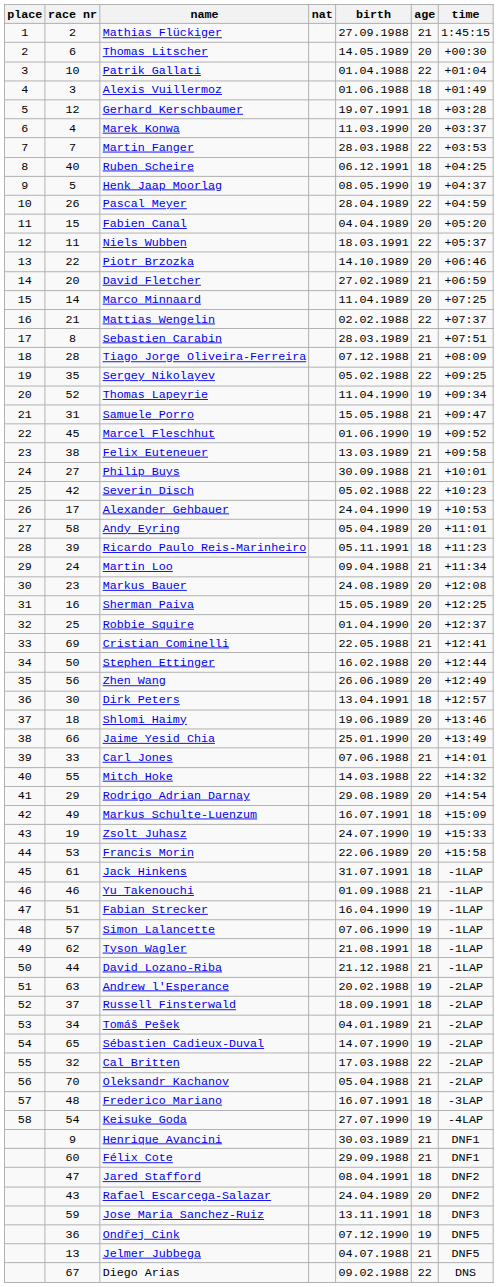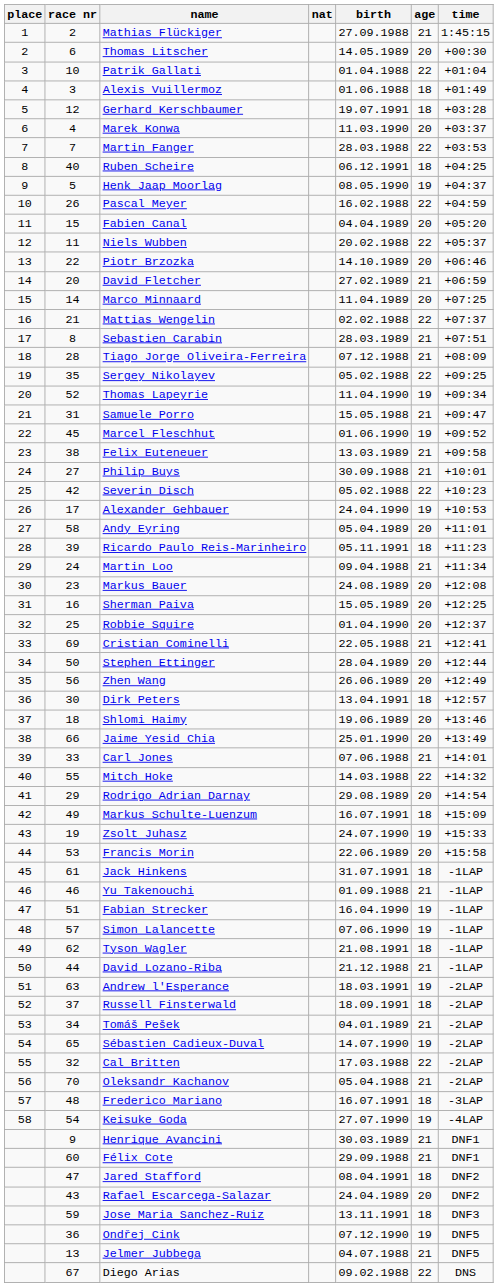Pascal Meyer | birth: 28.04.1989 -> 16.02.1988
Niels Wubben | birth: 18.03.1991 -> 20.02.1988
Stephen Ettinger | birth: 16.02.1988 -> 28.04.1989
Andrew l'Esperance | birth: 20.02.1988 -> 18.03.1991
